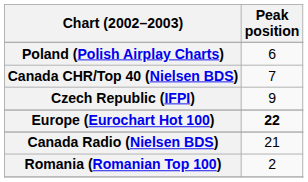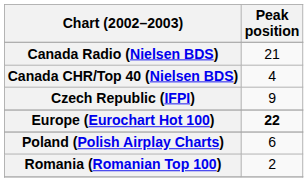rows swapped: Canada Radio (Nielsen BDS) <-> Poland (Polish Airplay Charts)
Canada CHR/Top 40 (Nielsen BDS) | Peak position: 7 -> 4
